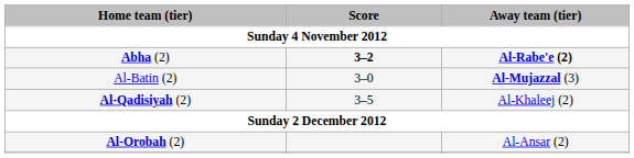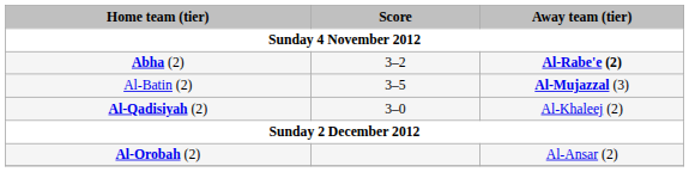Abha (2) | Score: bold -> normal
Al-Batin (2) | Score: 3–0 -> 3–5
Al-Qadisiyah (2) | Score: 3–5 -> 3–0
